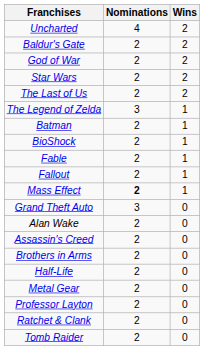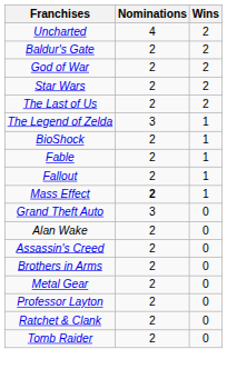- row: Batman | 2 | 1
- row: Half-Life | 2 | 0
